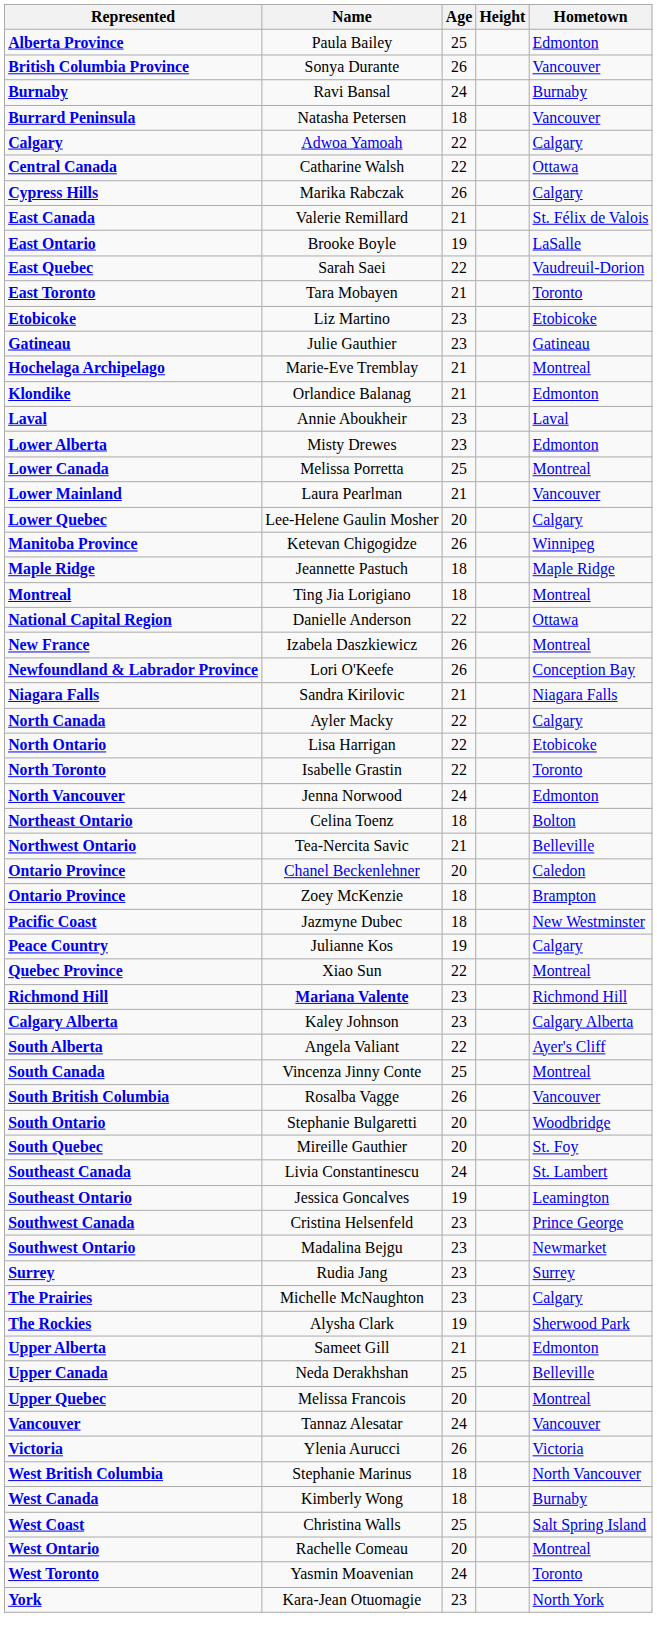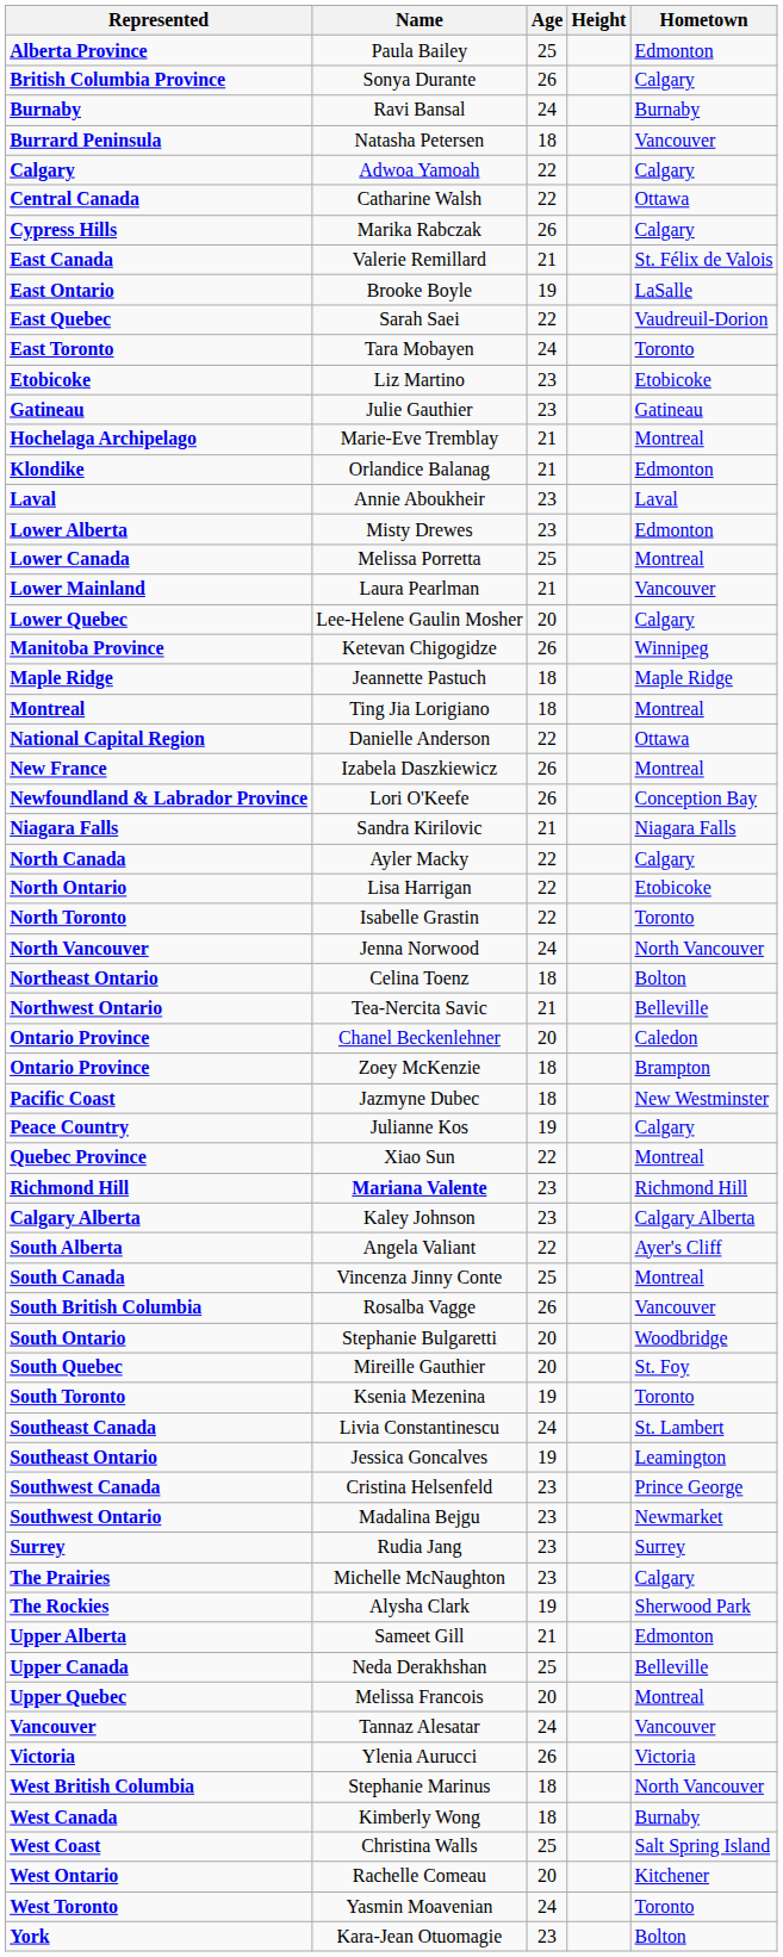Sonya Durante | Hometown: Vancouver -> Calgary
Tara Mobayen | Age: 21 -> 24
Jenna Norwood | Hometown: Edmonton -> North Vancouver
+ row: South Toronto | Ksenia Mezenina | 19 | Toronto
Rachelle Comeau | Hometown: Montreal -> Kitchener
Kara-Jean Otuomagie | Hometown: North York -> Bolton
